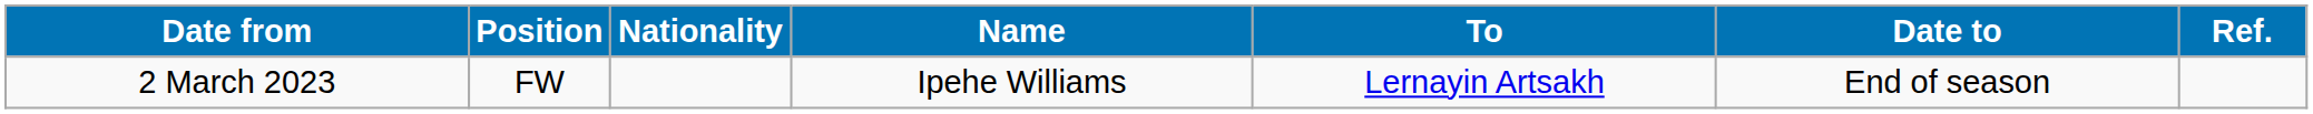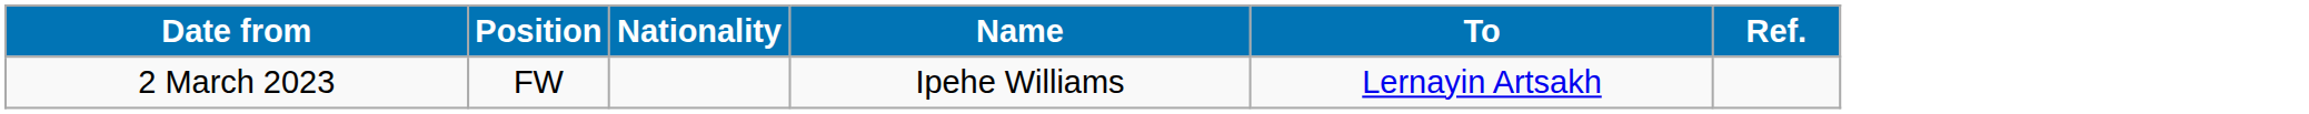- column: Date to | End of season
